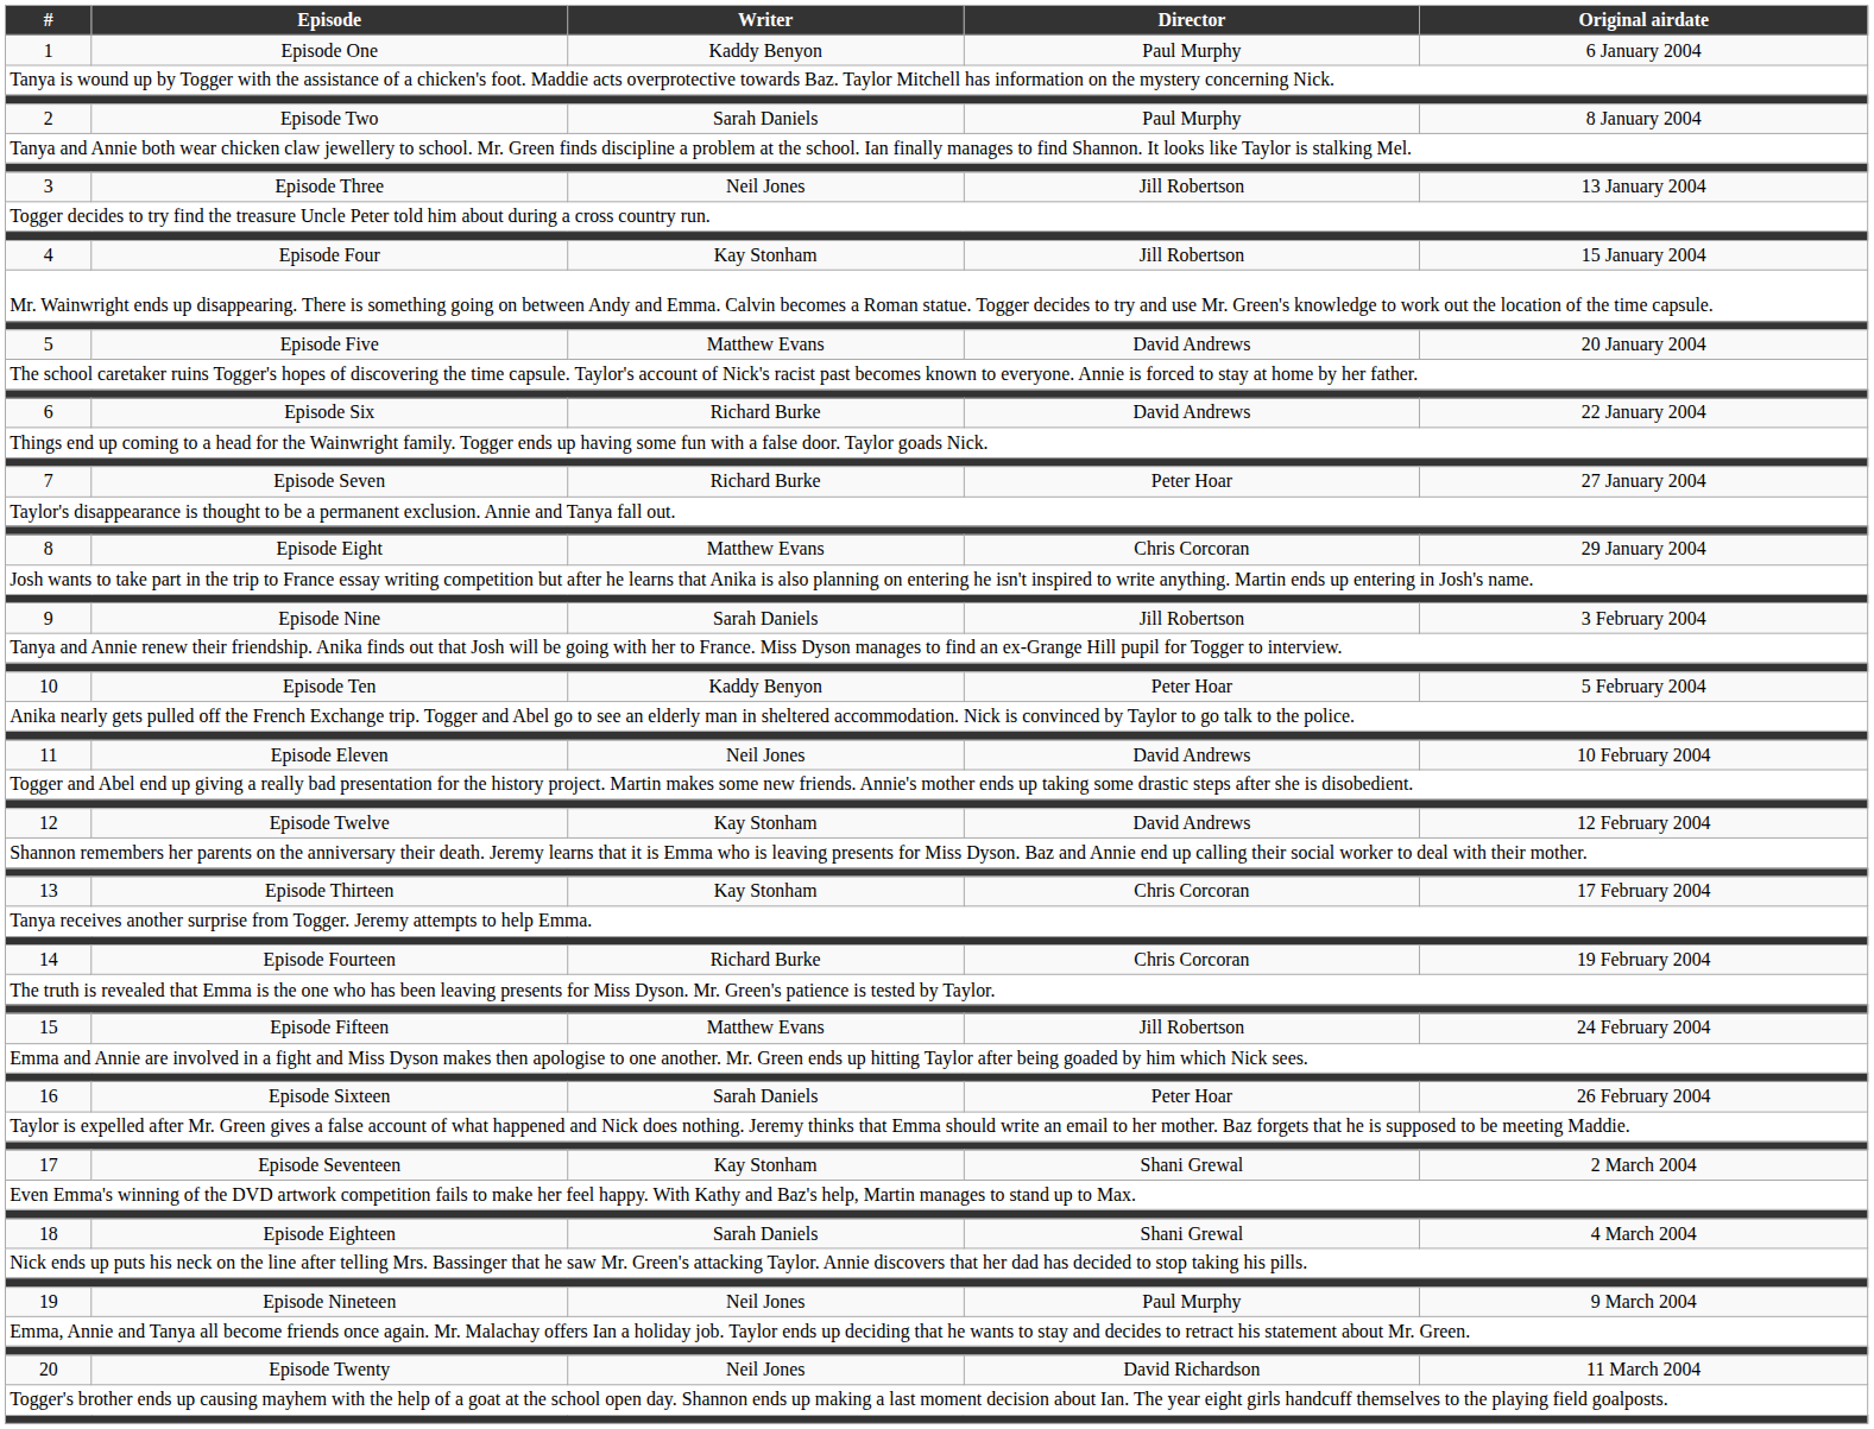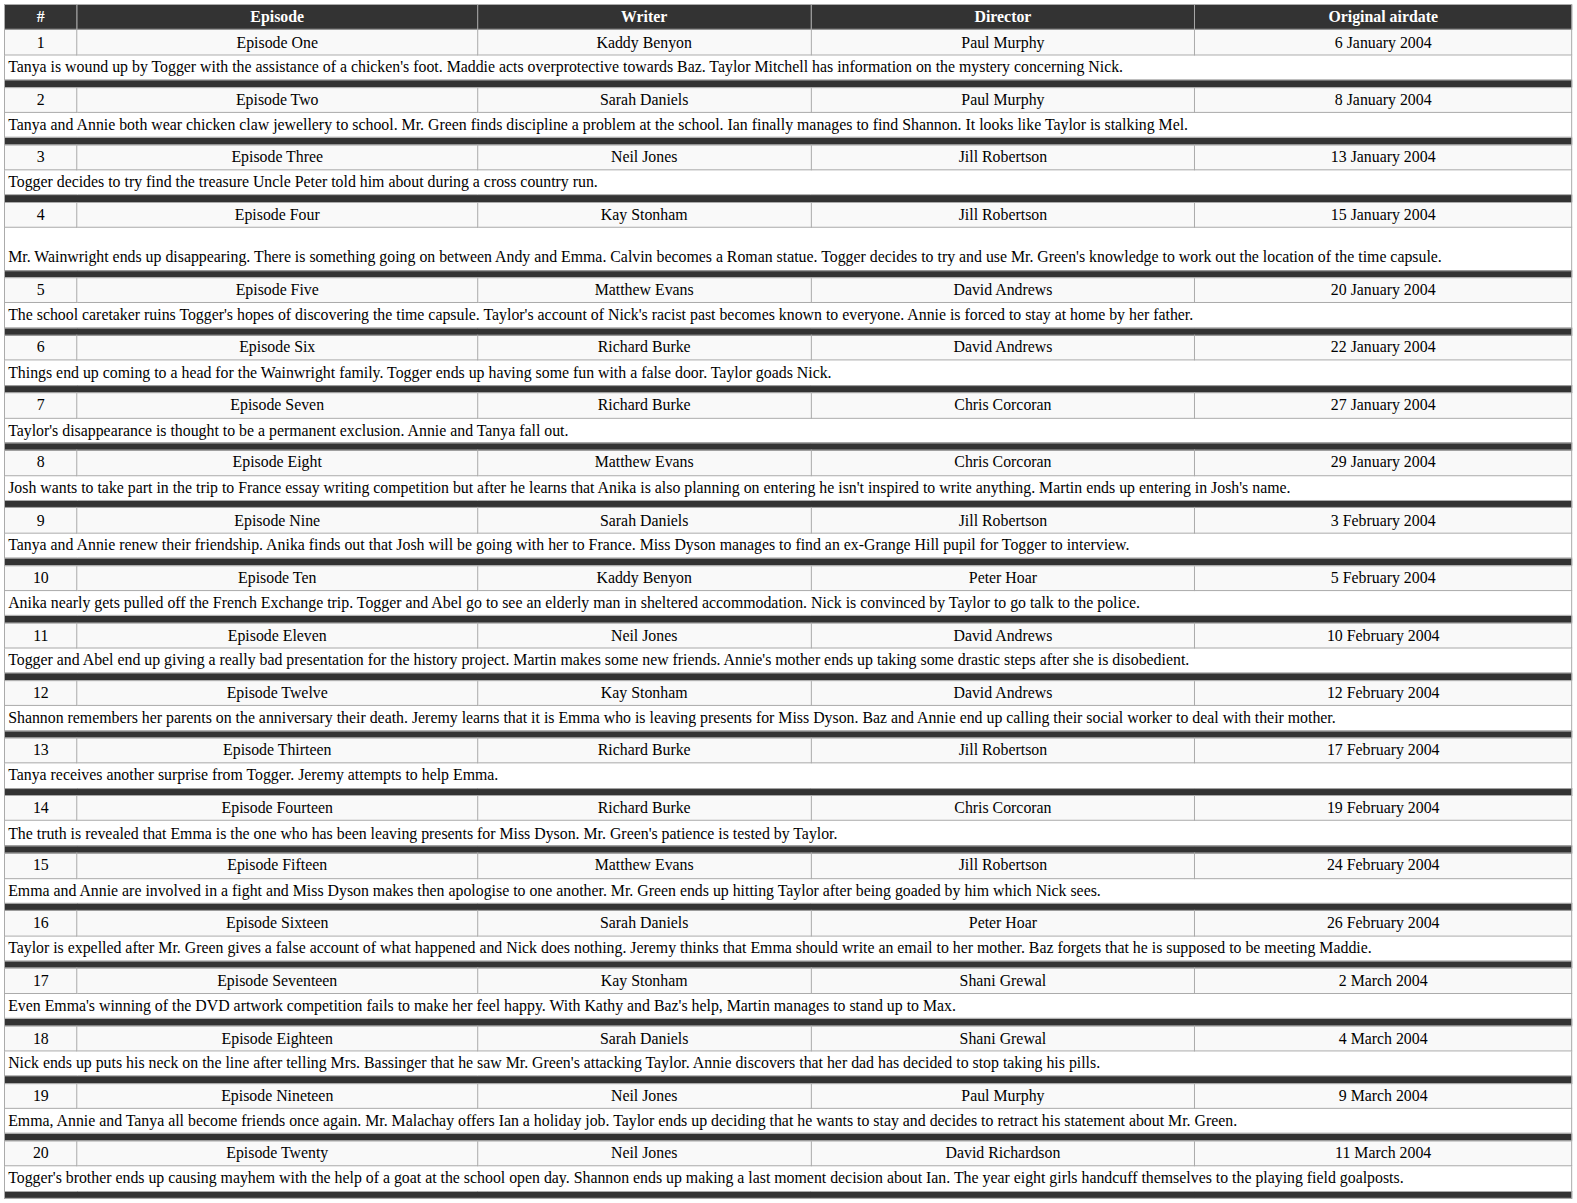7 | Director: Peter Hoar -> Chris Corcoran
13 | Writer: Kay Stonham -> Richard Burke
13 | Director: Chris Corcoran -> Jill Robertson
